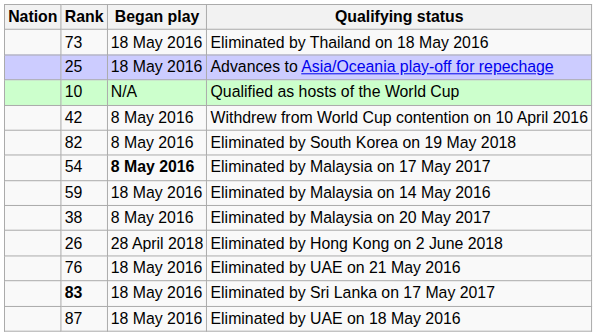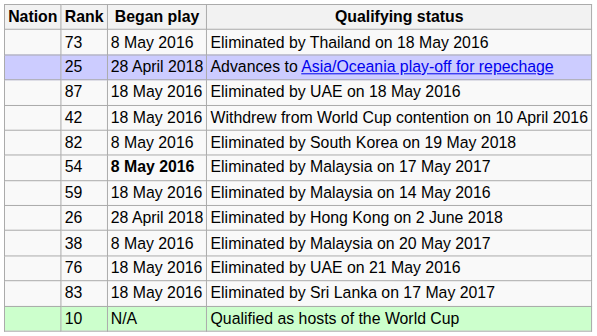Eliminated by Thailand on 18 May 2016 | Began play: 18 May 2016 -> 8 May 2016
Advances to Asia/Oceania play-off for repechage | Began play: 18 May 2016 -> 28 April 2018
rows swapped: Qualified as hosts of the World Cup <-> Eliminated by UAE on 18 May 2016
Withdrew from World Cup contention on 10 April 2016 | Began play: 8 May 2016 -> 18 May 2016
rows swapped: Eliminated by Hong Kong on 2 June 2018 <-> Eliminated by Malaysia on 20 May 2017
Eliminated by Sri Lanka on 17 May 2017 | Rank: bold -> normal
